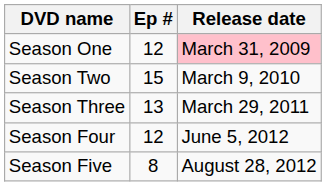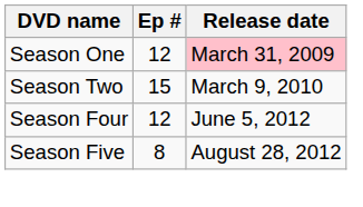- row: Season Three | 13 | March 29, 2011
